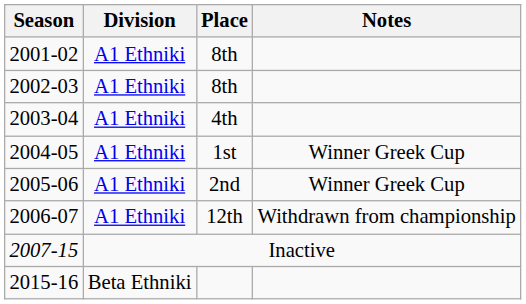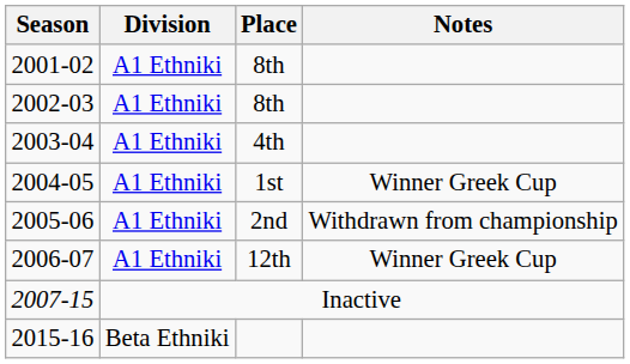2005-06 | Notes: Winner Greek Cup -> Withdrawn from championship
2006-07 | Notes: Withdrawn from championship -> Winner Greek Cup
